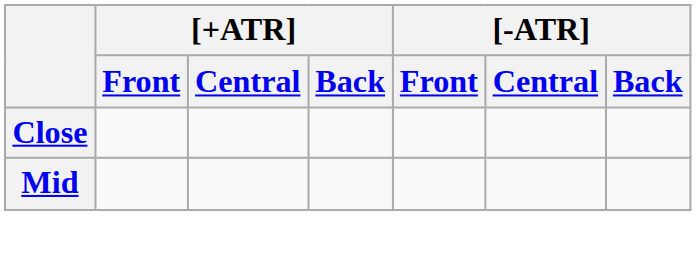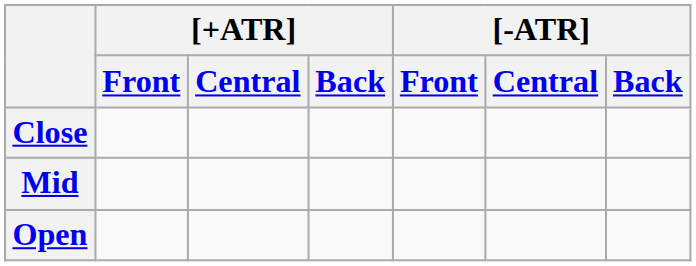+ row: Open
